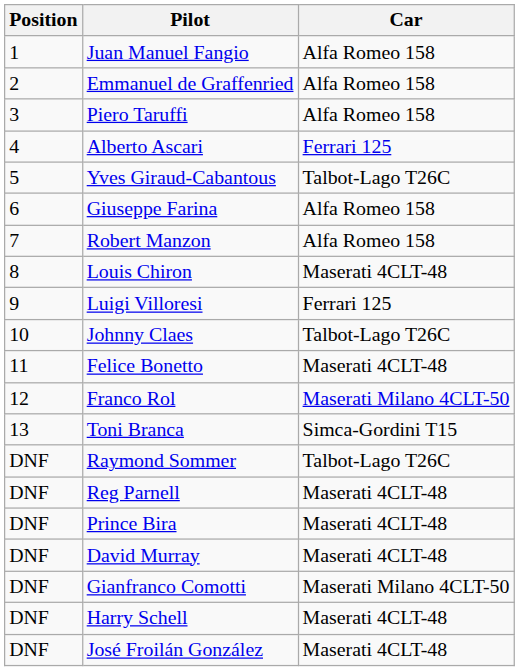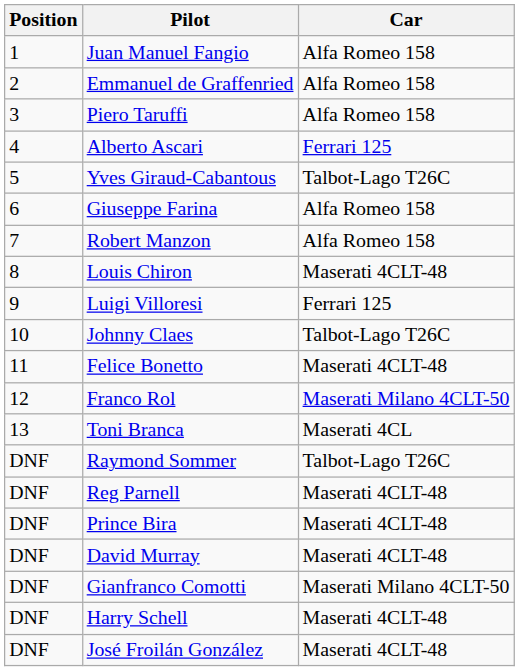Toni Branca | Car: Simca-Gordini T15 -> Maserati 4CL
